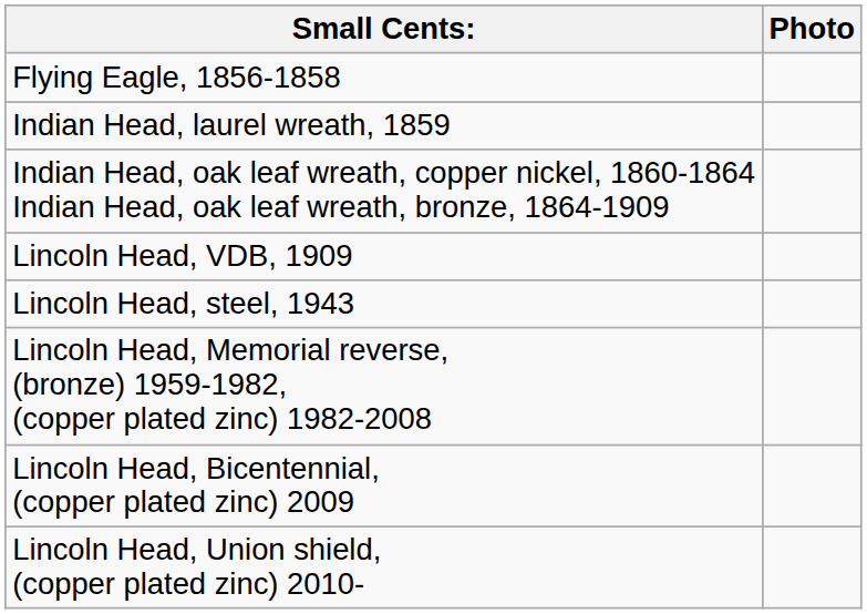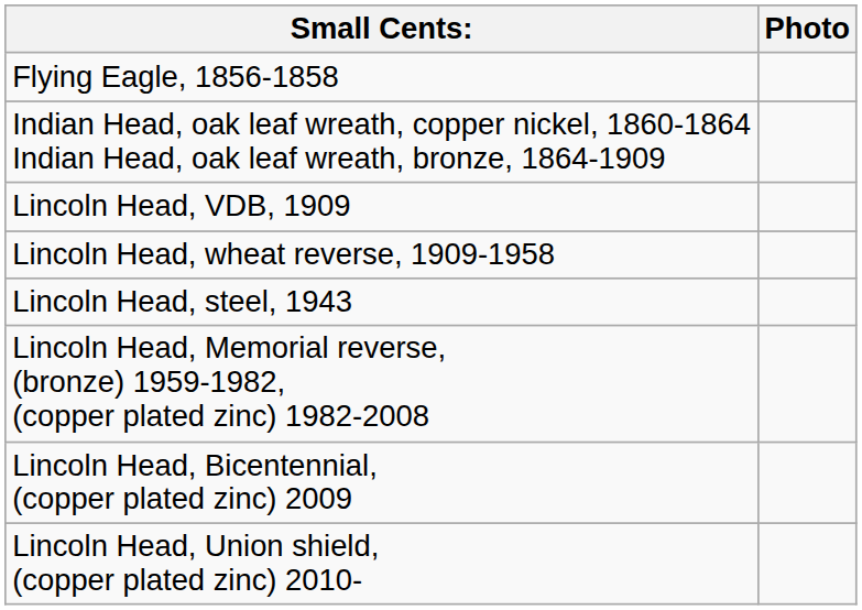- row: Indian Head, laurel wreath, 1859
+ row: Lincoln Head, wheat reverse, 1909-1958
